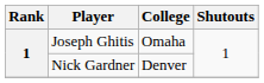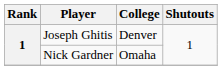Joseph Ghitis | College: Omaha -> Denver
Nick Gardner | College: Denver -> Omaha
